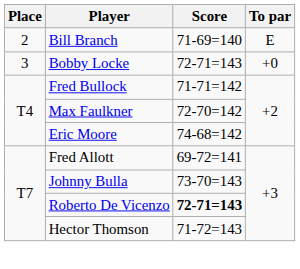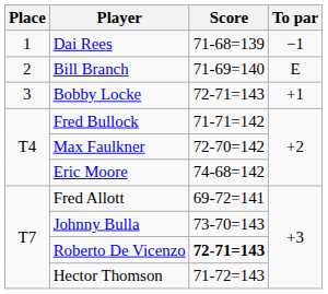+ row: 1 | Dai Rees | 71-68=139 | −1
Bobby Locke | To par: +0 -> +1
